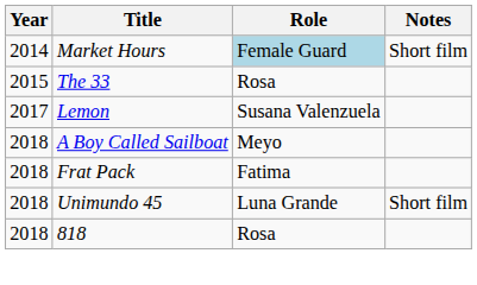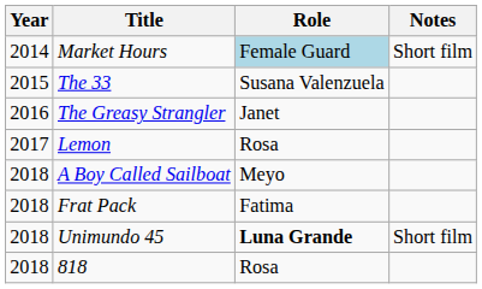The 33 | Role: Rosa -> Susana Valenzuela
+ row: 2016 | The Greasy Strangler | Janet
Lemon | Role: Susana Valenzuela -> Rosa
Unimundo 45 | Role: normal -> bold
